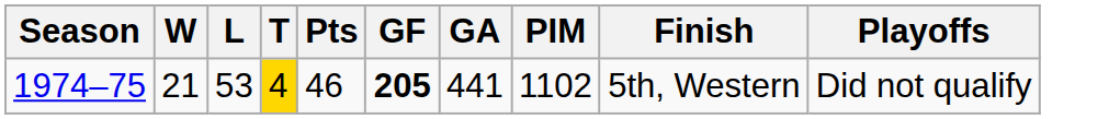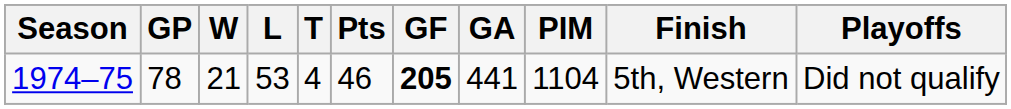+ column: GP | 78
1974–75 | T: gold background -> no background
1974–75 | PIM: 1102 -> 1104
